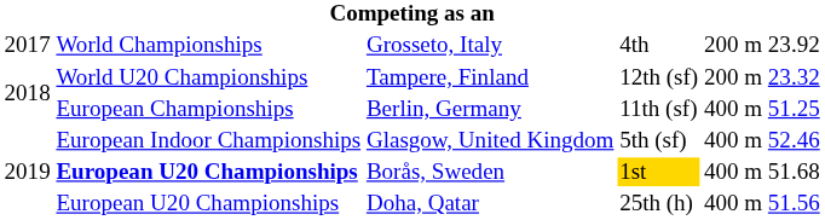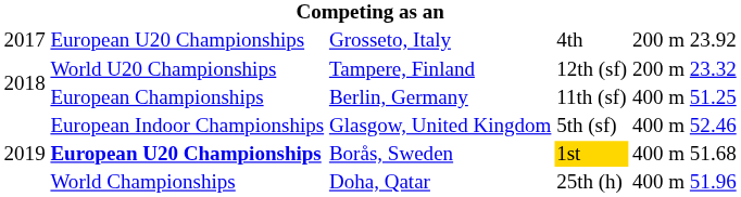Grosseto, Italy | column 2: World Championships -> European U20 Championships
Doha, Qatar | column 2: European U20 Championships -> World Championships
Doha, Qatar | column 6: 51.56 -> 51.96
